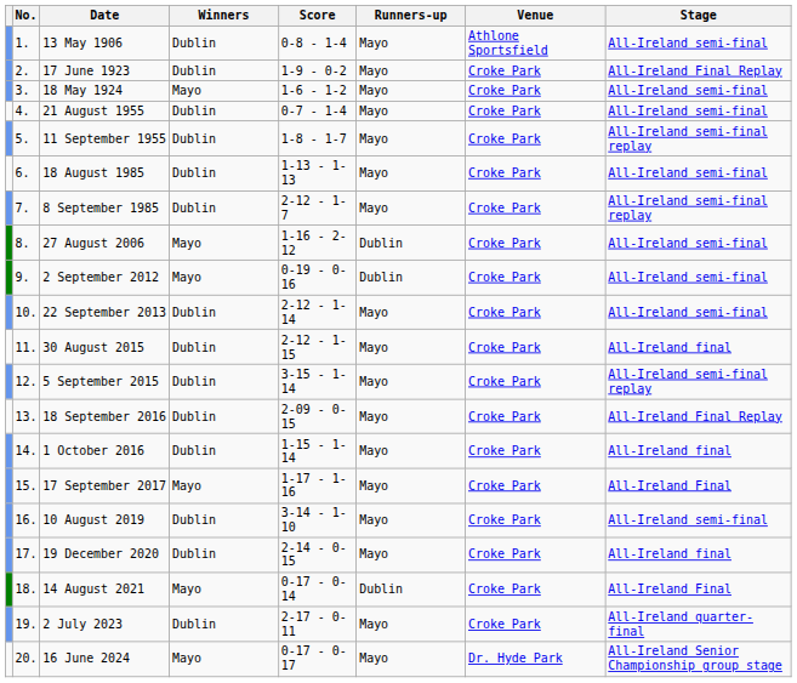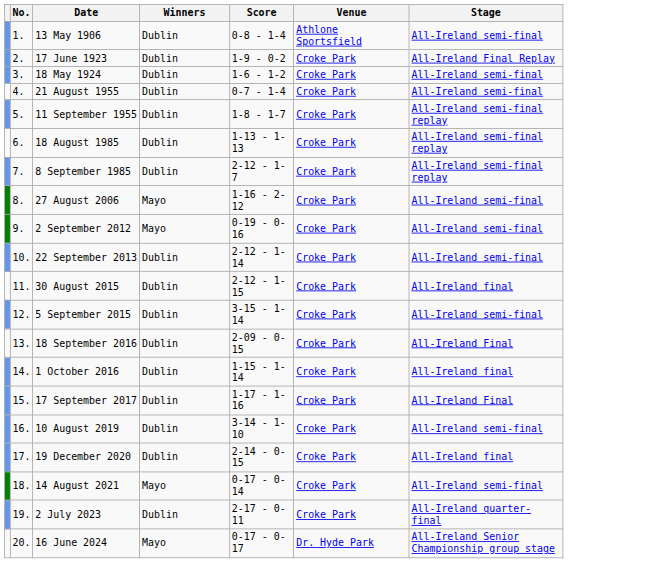- column: Runners-up | Mayo | Mayo | Mayo | Mayo | Mayo | Mayo | Mayo | Dublin | Dublin | Mayo | Mayo | Mayo | Mayo | Mayo | Mayo | Mayo | Mayo | Dublin | Mayo | Mayo
18 May 1924 | Winners: Mayo -> Dublin
18 August 1985 | Stage: All-Ireland semi-final -> All-Ireland semi-final replay
5 September 2015 | Stage: All-Ireland semi-final replay -> All-Ireland semi-final
18 September 2016 | Stage: All-Ireland Final Replay -> All-Ireland Final
17 September 2017 | Winners: Mayo -> Dublin
14 August 2021 | Stage: All-Ireland Final -> All-Ireland semi-final
